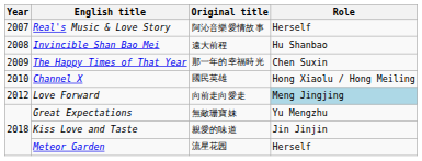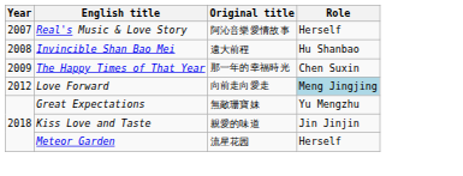- row: 2010 | Channel X | 國民英雄 | Hong Xiaolu / Hong Meiling
